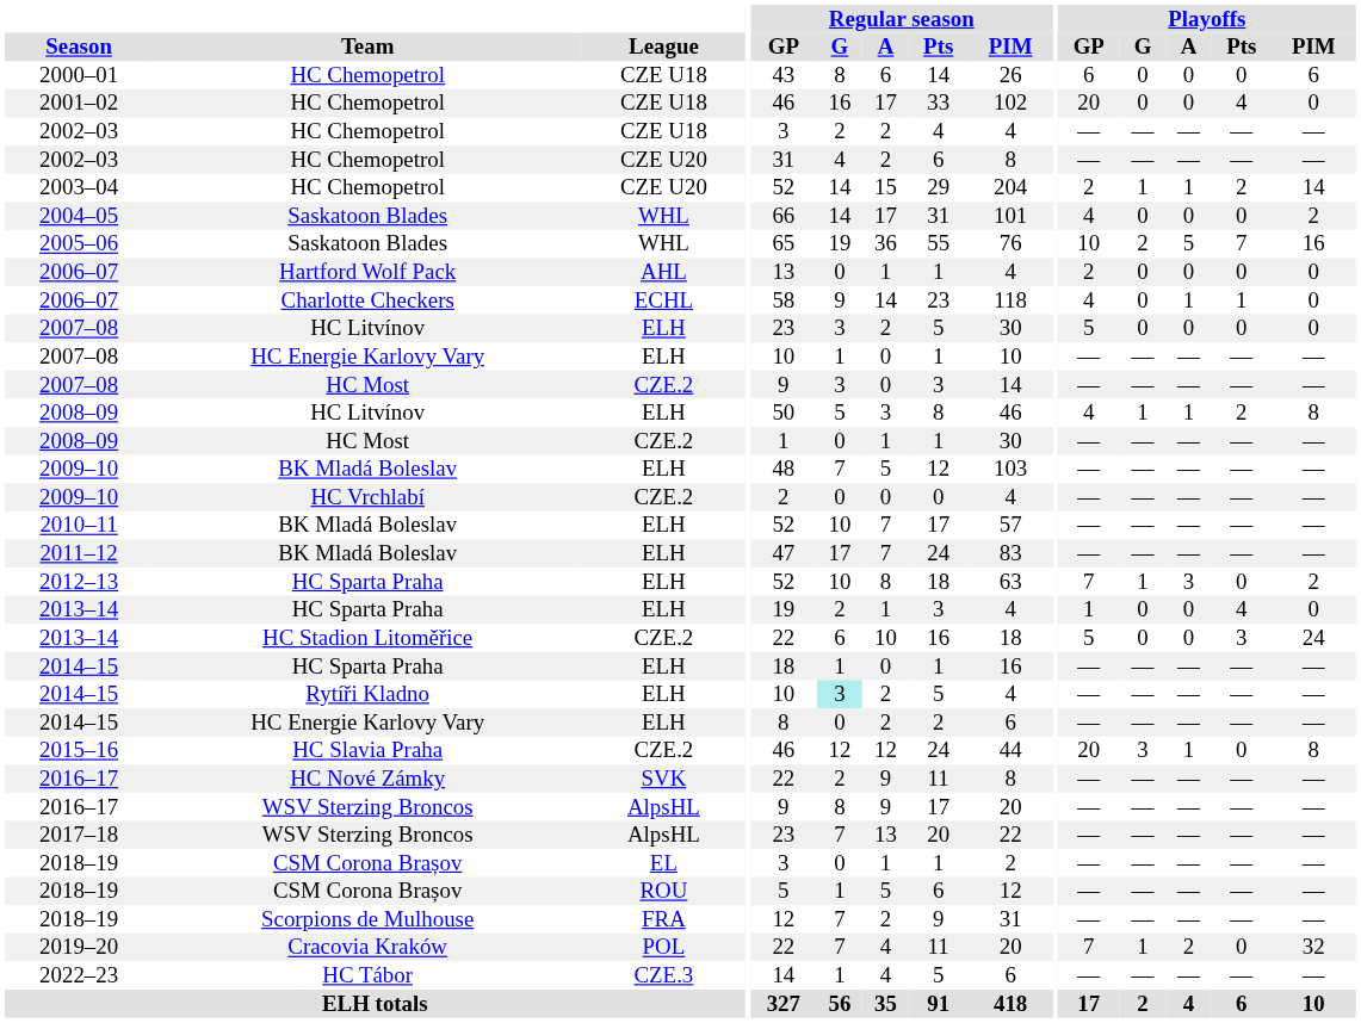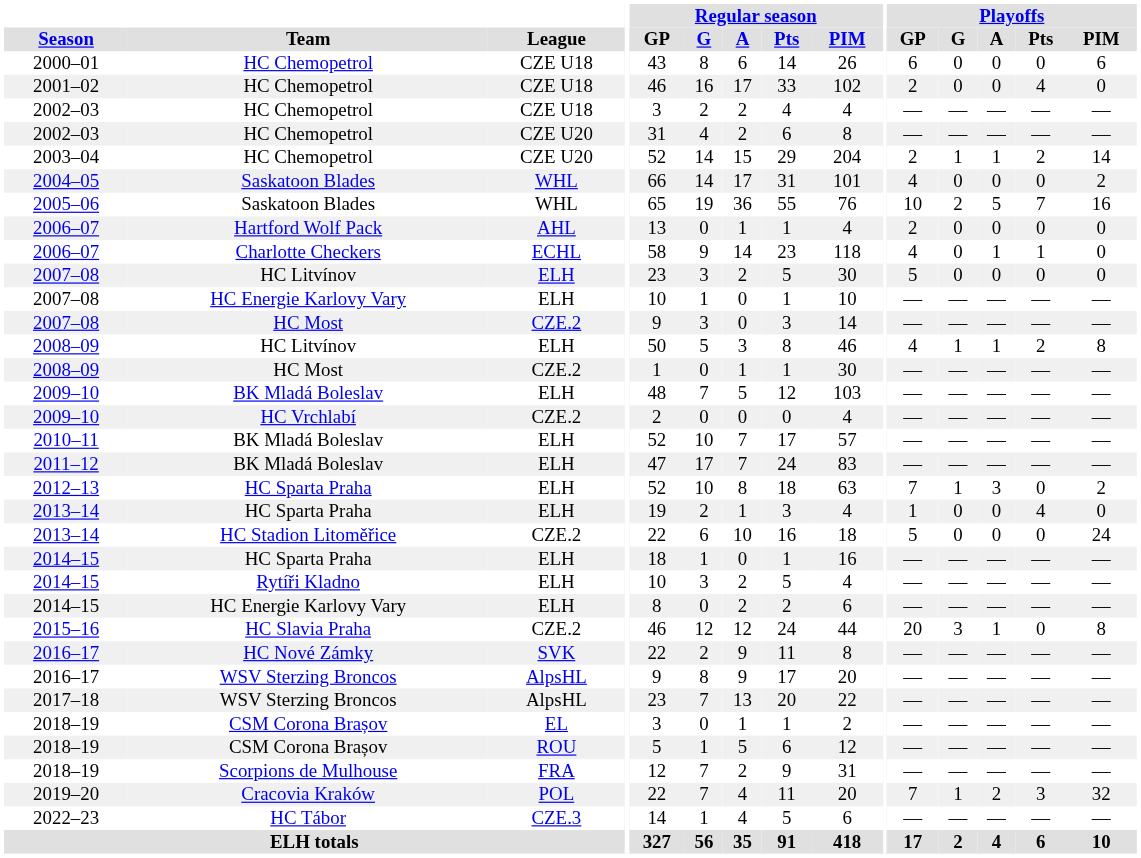2001–02 | Playoffs / GP: 20 -> 2
2013–14 / HC Stadion Litoměřice | Playoffs / Pts: 3 -> 0
2014–15 / Rytíři Kladno | Regular season / G: paleturquoise background -> no background
2019–20 | Playoffs / Pts: 0 -> 3
